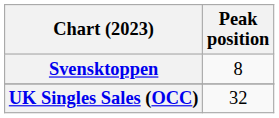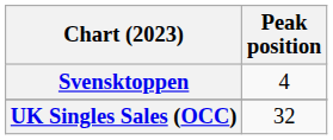Svensktoppen | Peak position: 8 -> 4
